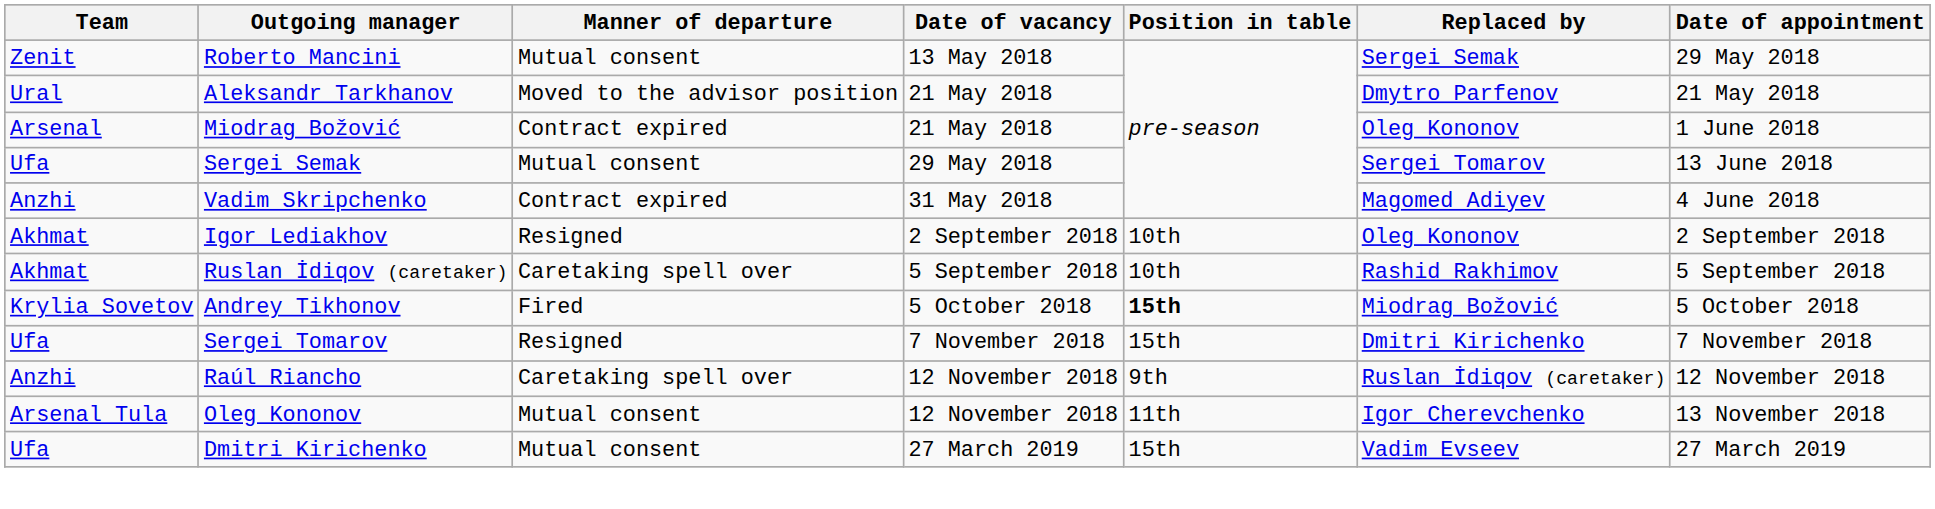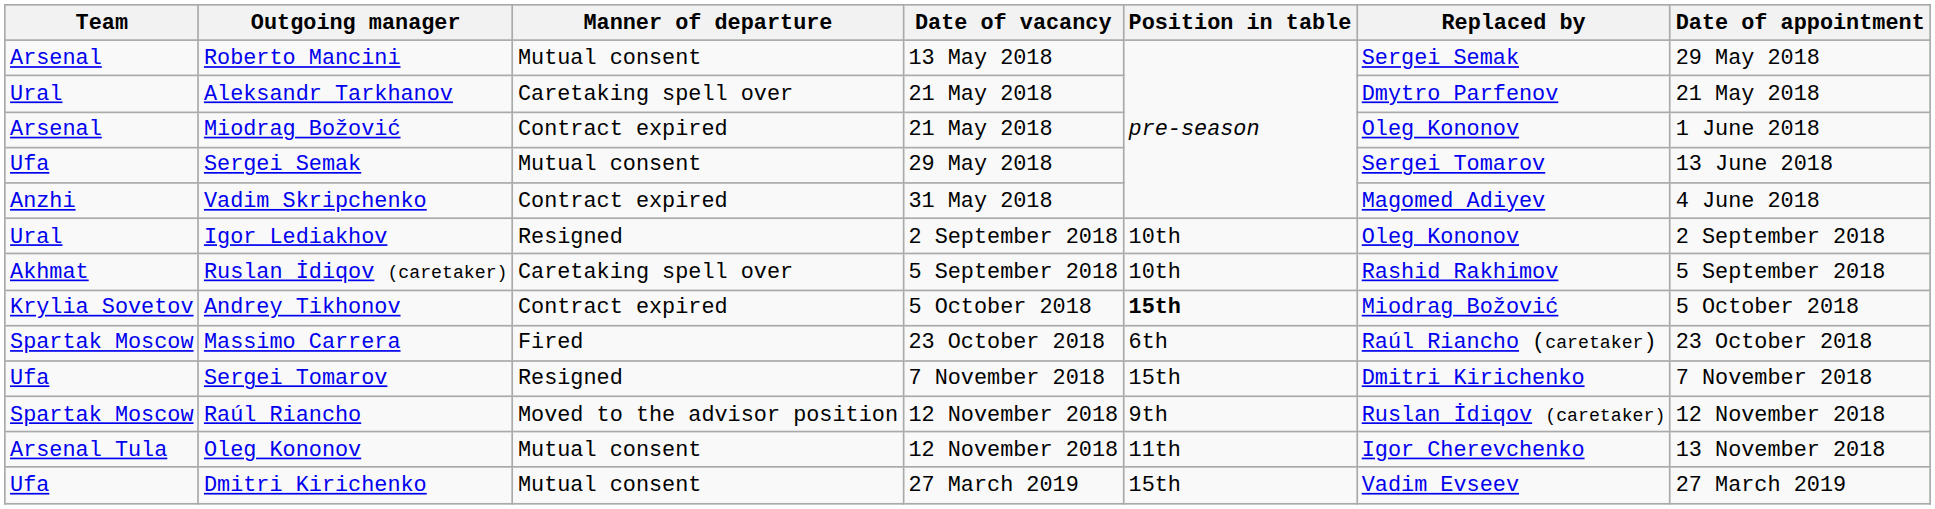Roberto Mancini | Team: Zenit -> Arsenal
Aleksandr Tarkhanov | Manner of departure: Moved to the advisor position -> Caretaking spell over
Igor Lediakhov | Team: Akhmat -> Ural
Andrey Tikhonov | Manner of departure: Fired -> Contract expired
+ row: Spartak Moscow | Massimo Carrera | Fired | 23 October 2018 | 6th | Raúl Riancho (caretaker) | 23 October 2018
Raúl Riancho | Team: Anzhi -> Spartak Moscow
Raúl Riancho | Manner of departure: Caretaking spell over -> Moved to the advisor position
